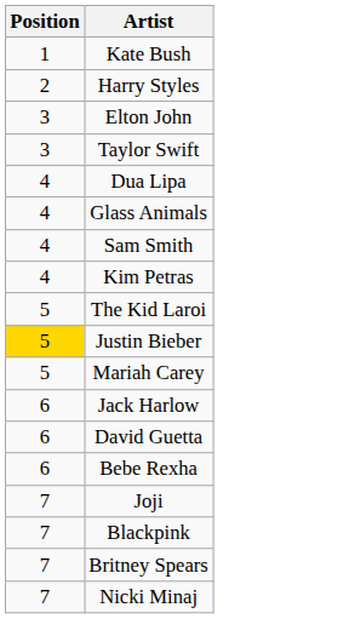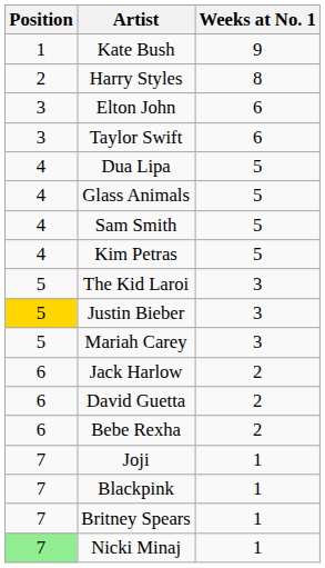+ column: Weeks at No. 1 | 9 | 8 | 6 | 6 | 5 | 5 | 5 | 5 | 3 | 3 | 3 | 2 | 2 | 2 | 1 | 1 | 1 | 1
Nicki Minaj | Position: no background -> lightgreen background
